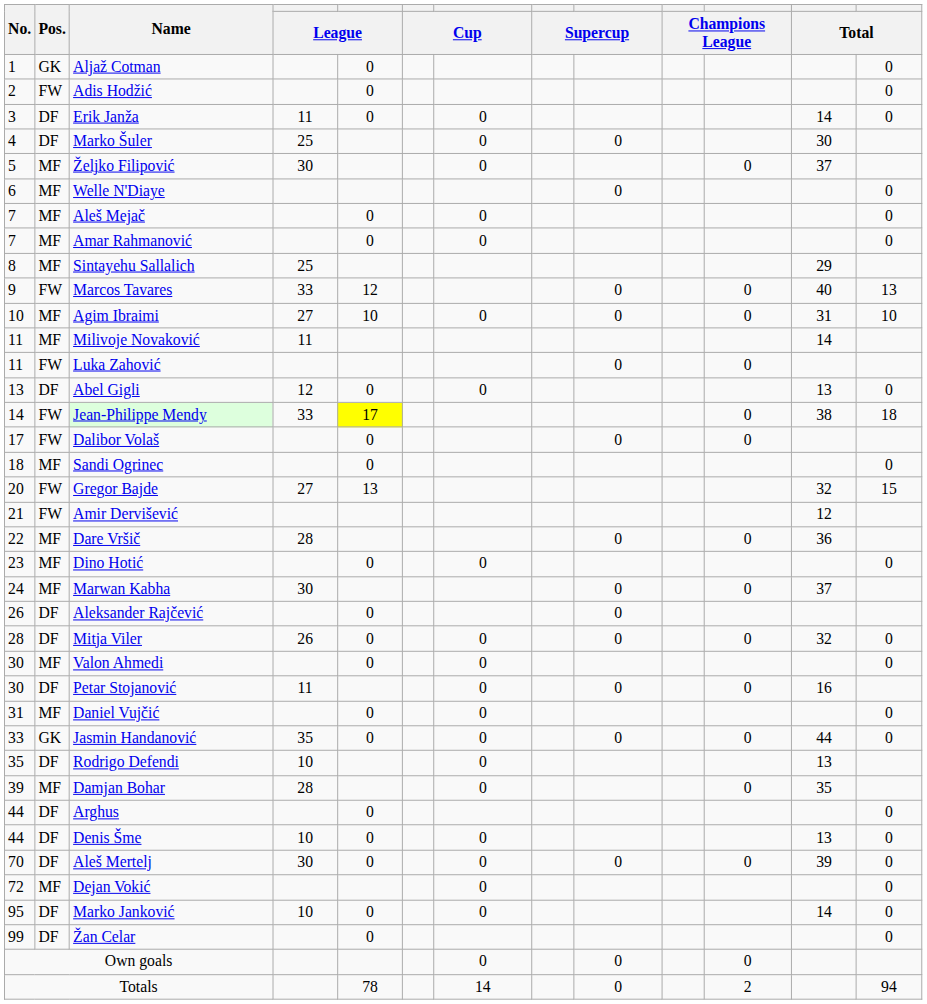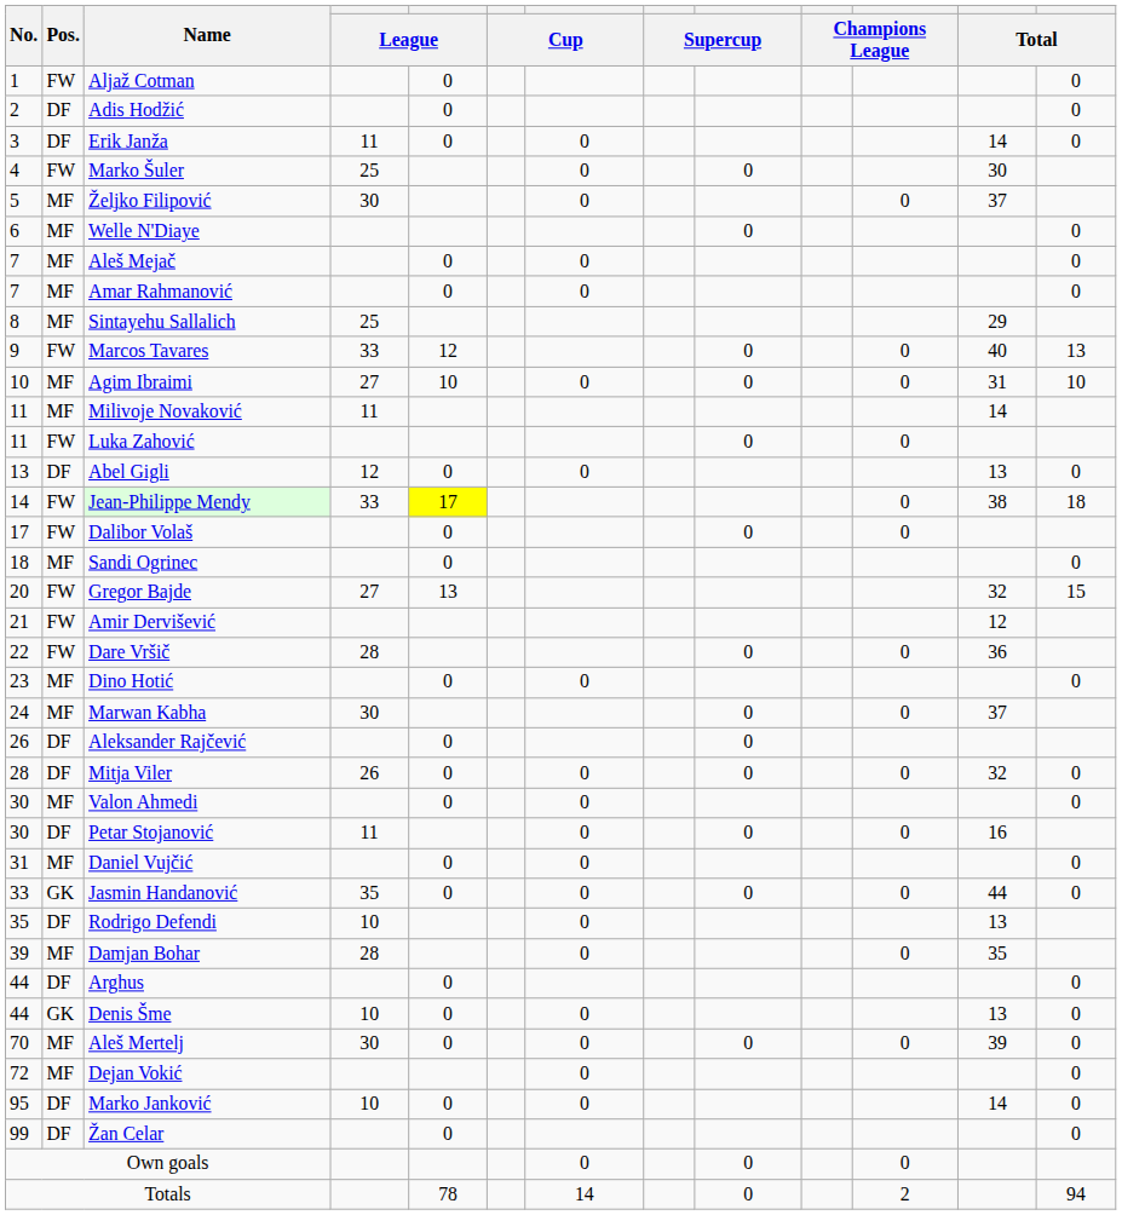Aljaž Cotman | Pos.: GK -> FW
Adis Hodžić | Pos.: FW -> DF
Marko Šuler | Pos.: DF -> FW
Dare Vršič | Pos.: MF -> FW
Denis Šme | Pos.: DF -> GK
Aleš Mertelj | Pos.: DF -> MF
